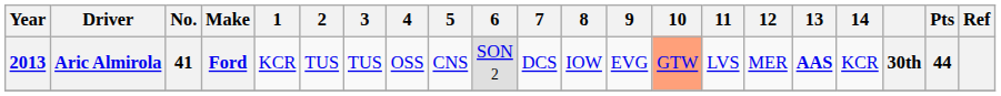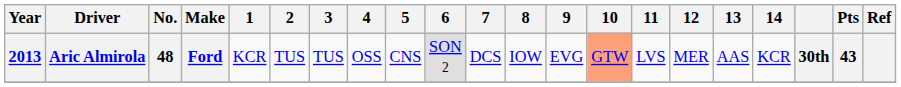Aric Almirola | No.: 41 -> 48
Aric Almirola | 13: bold -> normal
Aric Almirola | Pts: 44 -> 43
